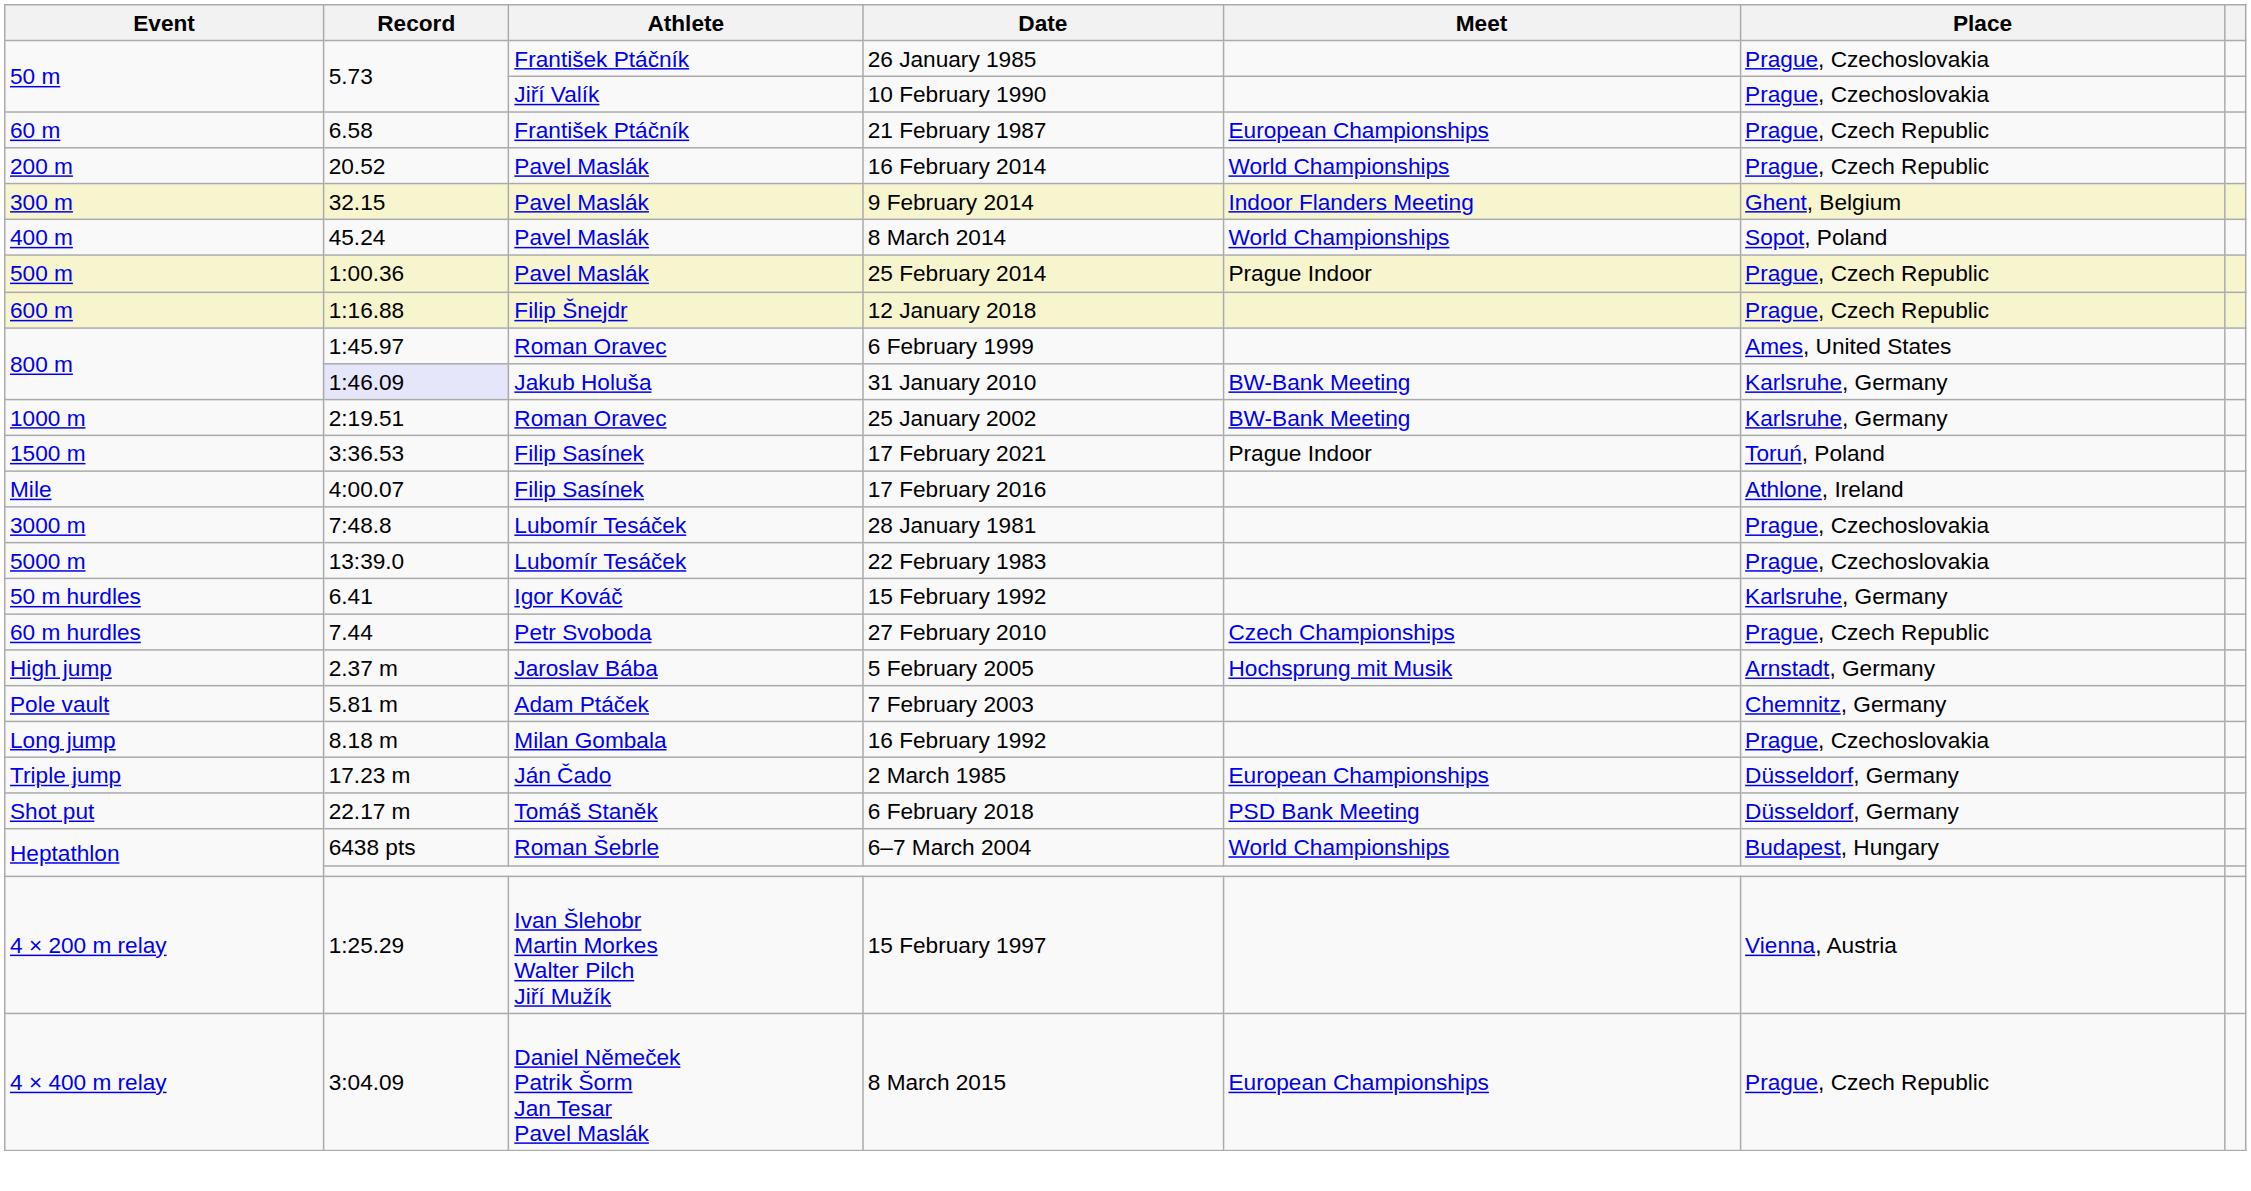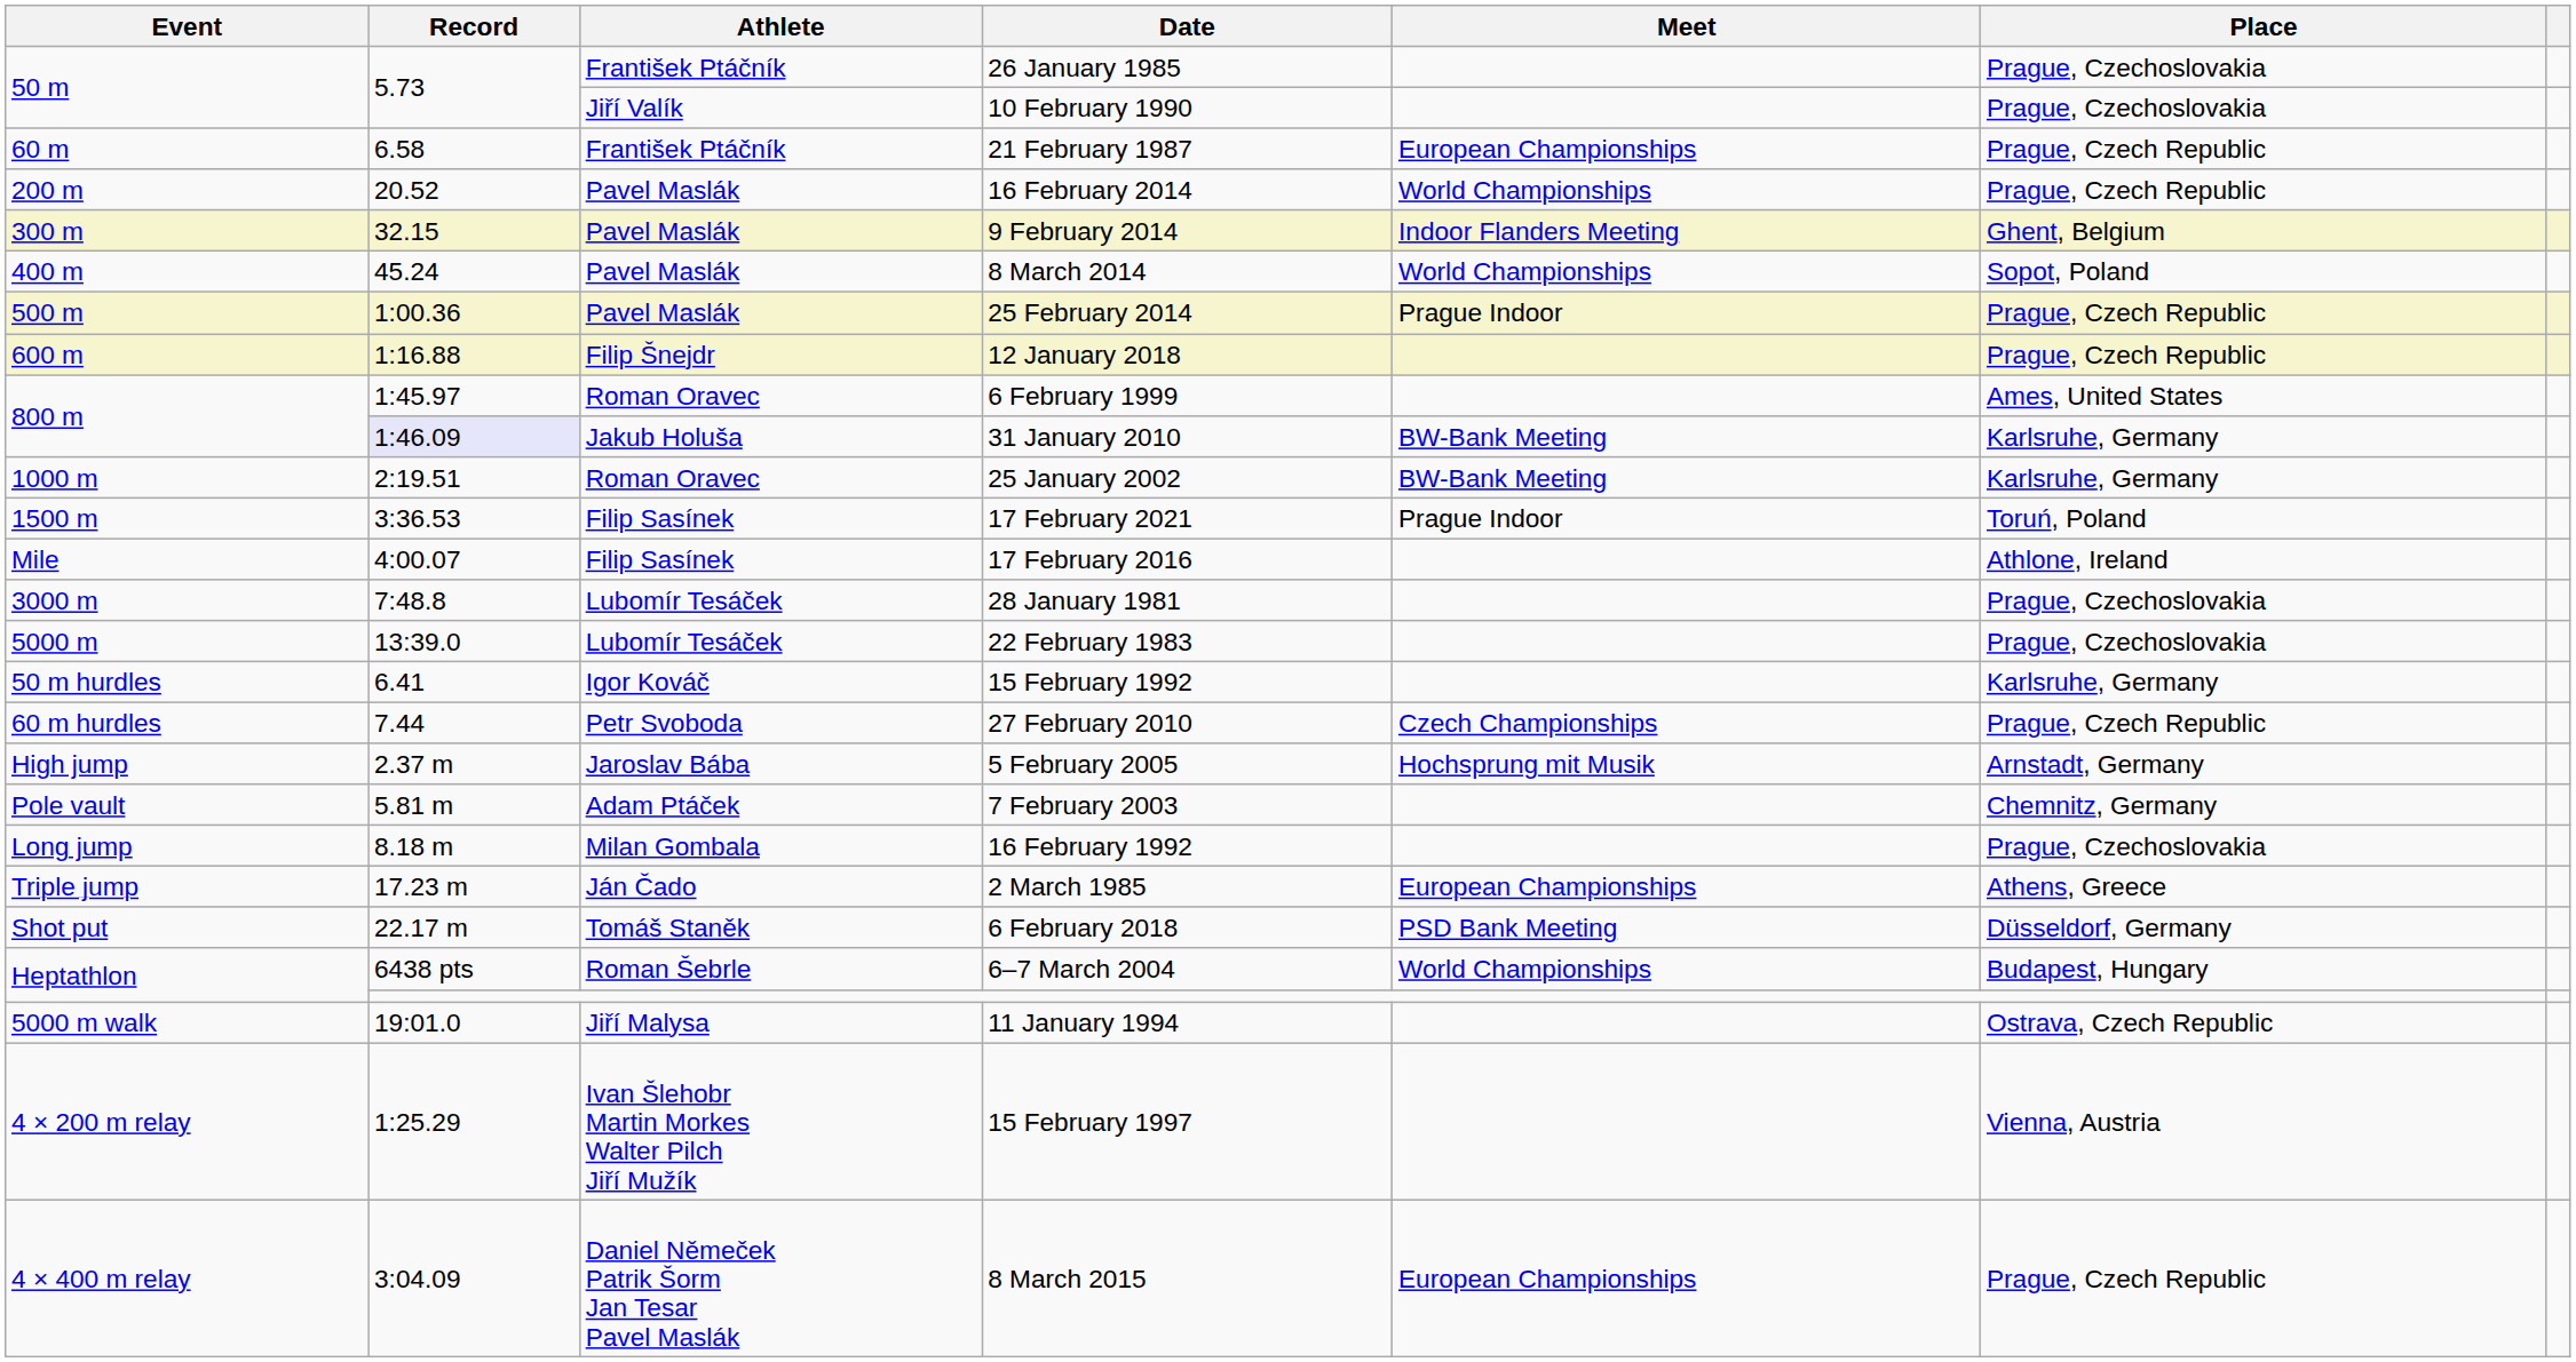2 March 1985 | Place: Düsseldorf, Germany -> Athens, Greece
+ row: 5000 m walk | 19:01.0 | Jiří Malysa | 11 January 1994 | Ostrava, Czech Republic
